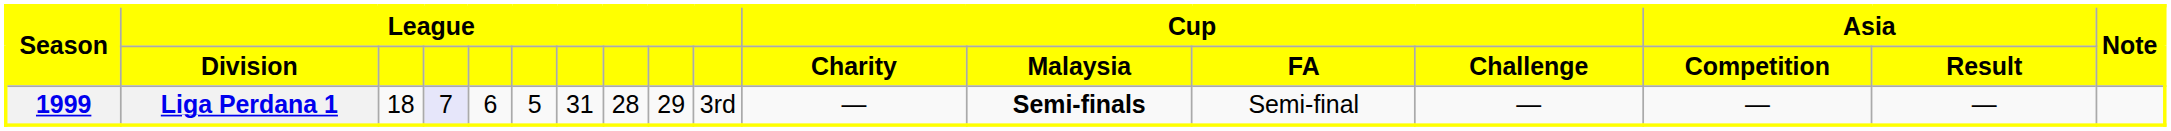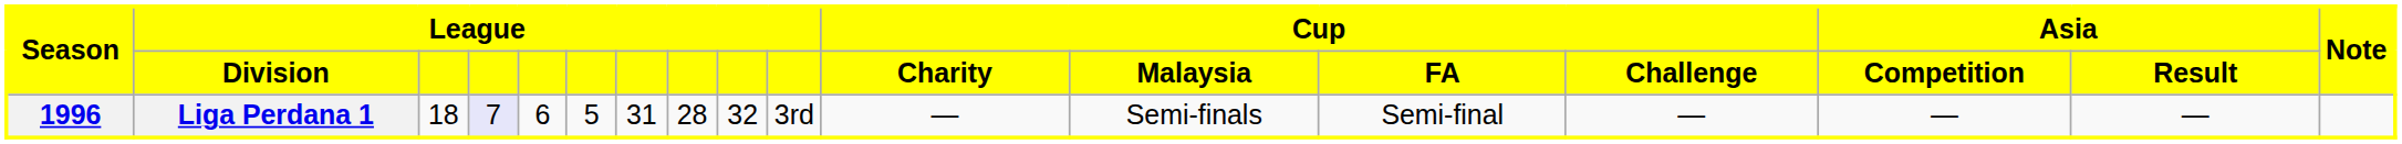Liga Perdana 1 | Season: 1999 -> 1996
Liga Perdana 1 | column 9: 29 -> 32
Liga Perdana 1 | Cup / Malaysia: bold -> normal
